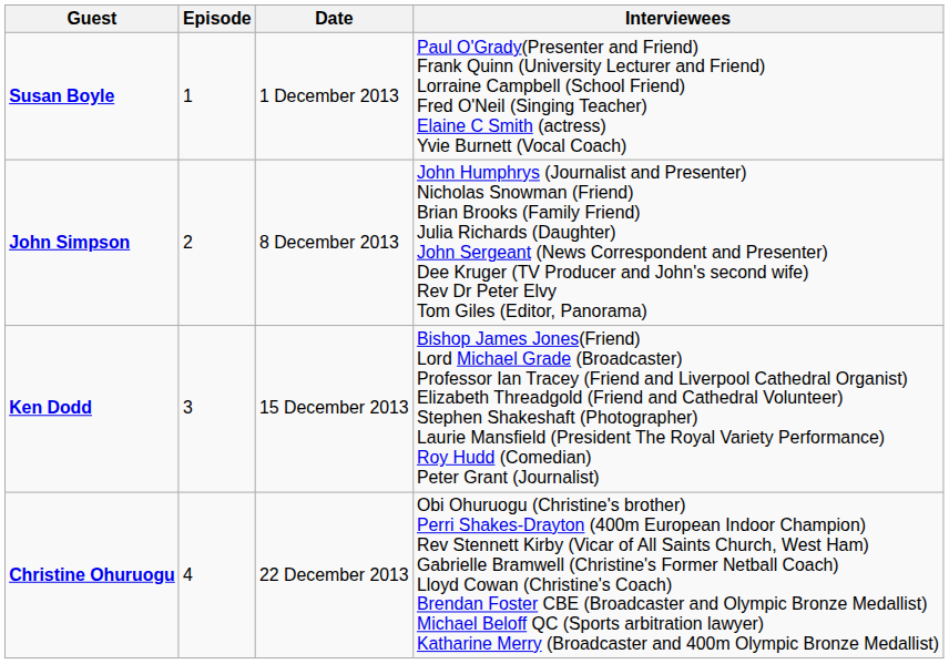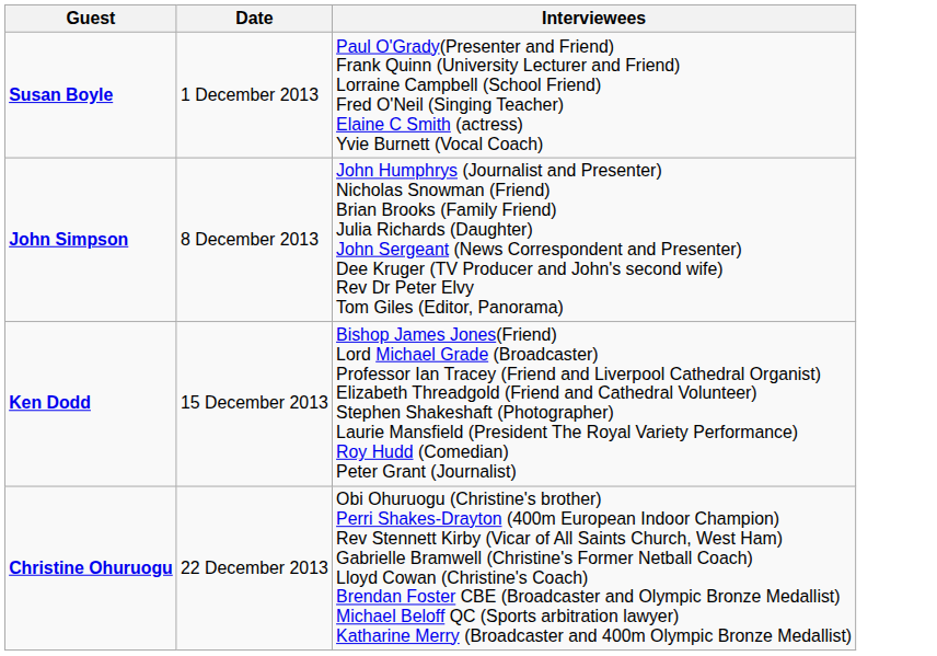- column: Episode | 1 | 2 | 3 | 4
